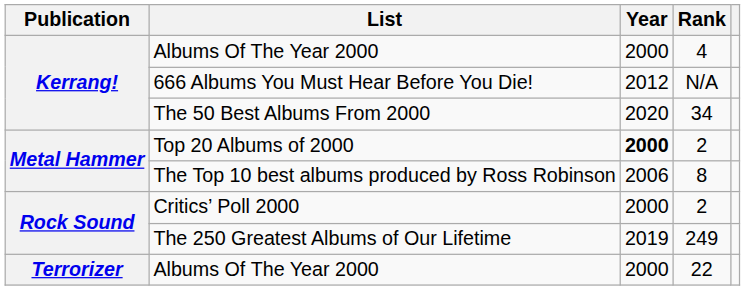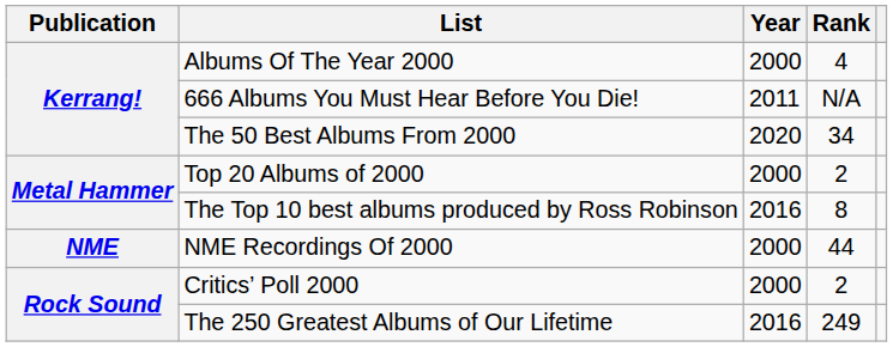666 Albums You Must Hear Before You Die! | Year: 2012 -> 2011
Top 20 Albums of 2000 | Year: bold -> normal
The Top 10 best albums produced by Ross Robinson | Year: 2006 -> 2016
+ row: NME | NME Recordings Of 2000 | 2000 | 44
The 250 Greatest Albums of Our Lifetime | Year: 2019 -> 2016
- row: Terrorizer | Albums Of The Year 2000 | 2000 | 22
